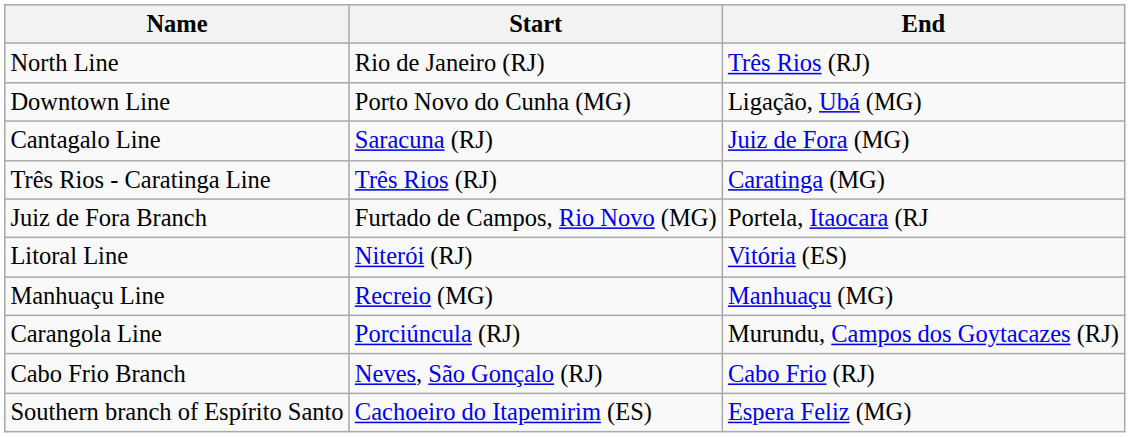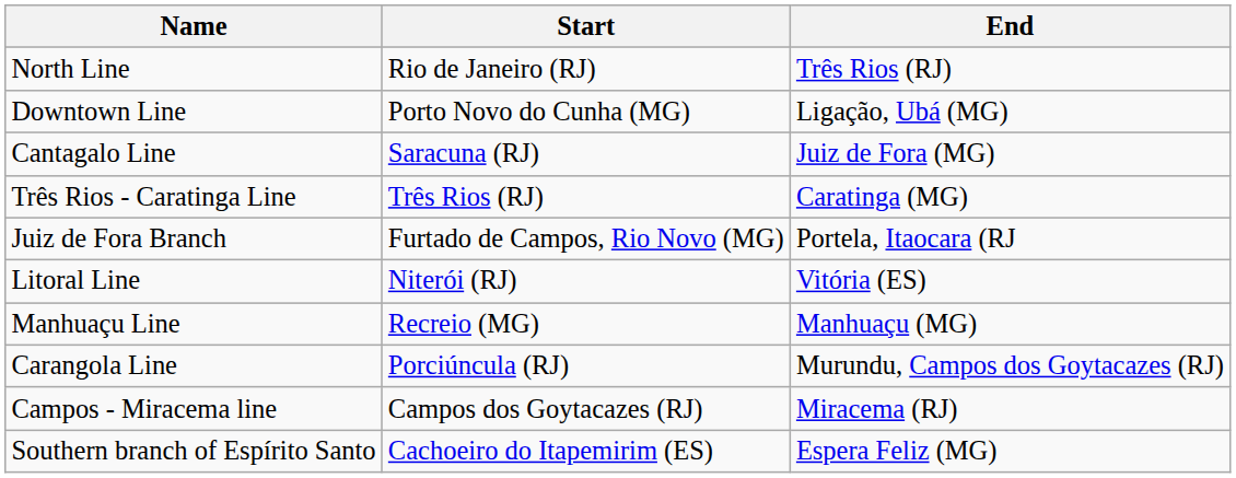+ row: Campos - Miracema line | Campos dos Goytacazes (RJ) | Miracema (RJ)
- row: Cabo Frio Branch | Neves, São Gonçalo (RJ) | Cabo Frio (RJ)
